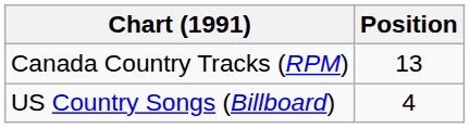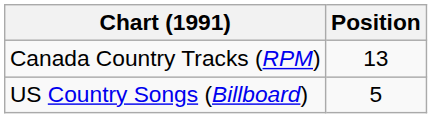US Country Songs (Billboard) | Position: 4 -> 5
